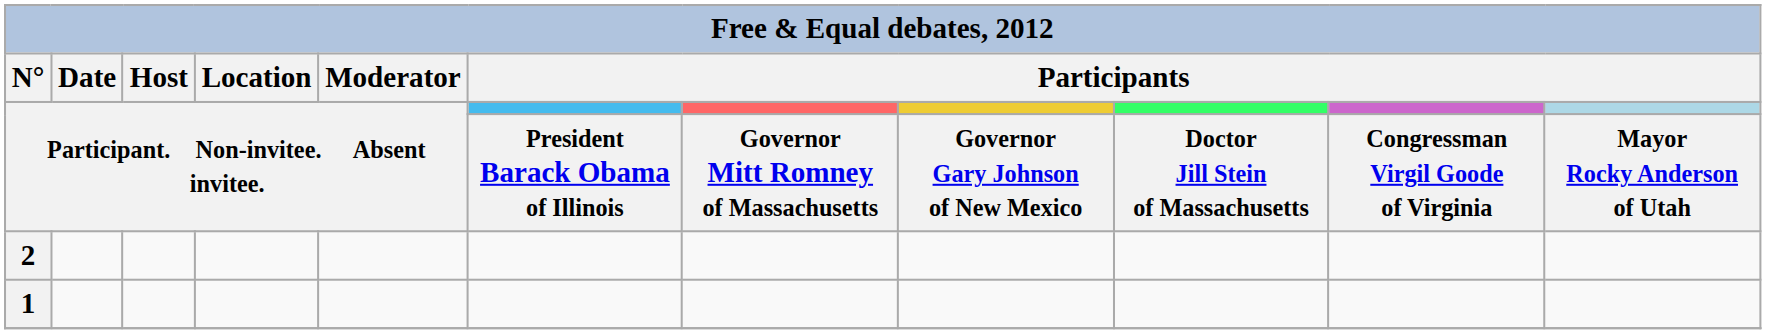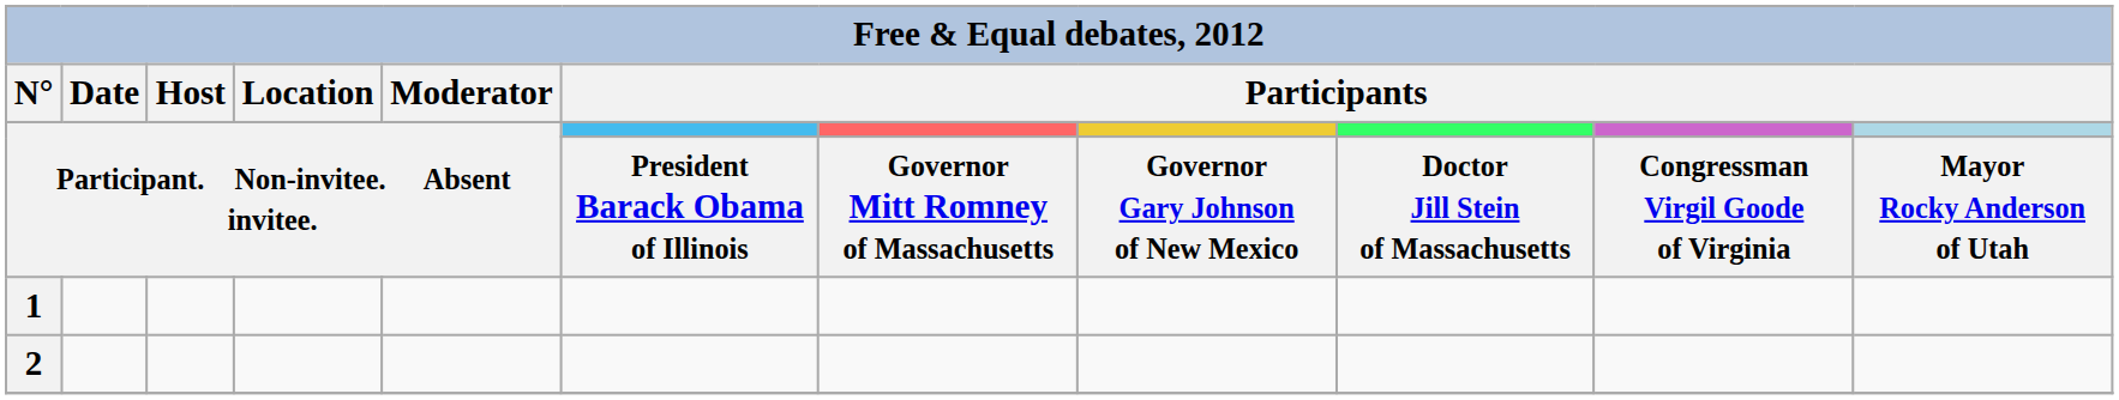rows swapped: 1 <-> 2
